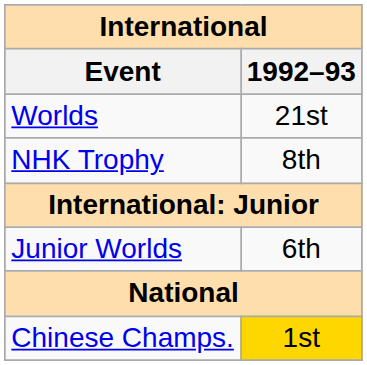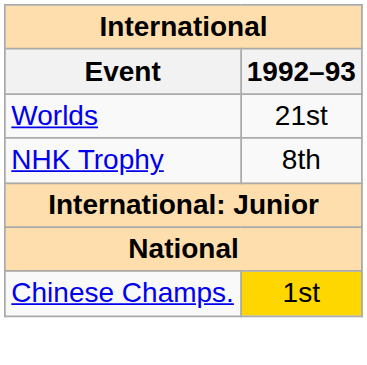- row: Junior Worlds | 6th
